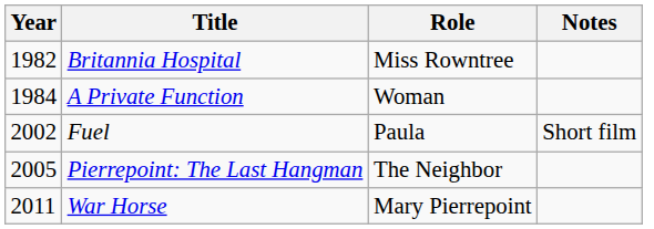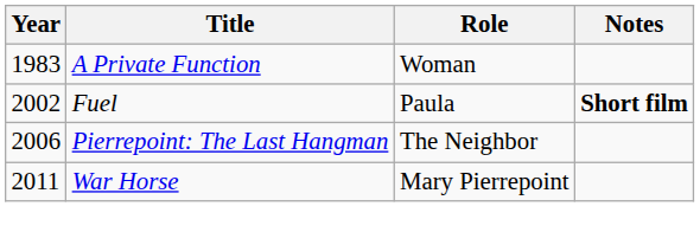- row: 1982 | Britannia Hospital | Miss Rowntree
A Private Function | Year: 1984 -> 1983
Fuel | Notes: normal -> bold
Pierrepoint: The Last Hangman | Year: 2005 -> 2006
